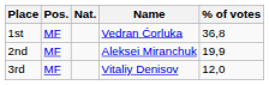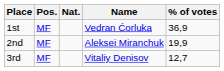1st | % of votes: 36,8 -> 36,9
3rd | % of votes: 12,0 -> 12,7
